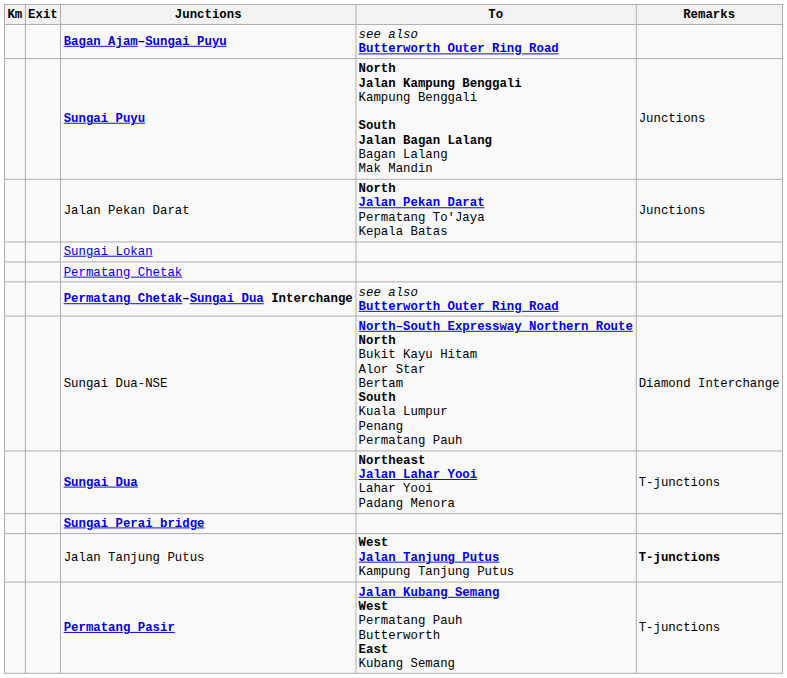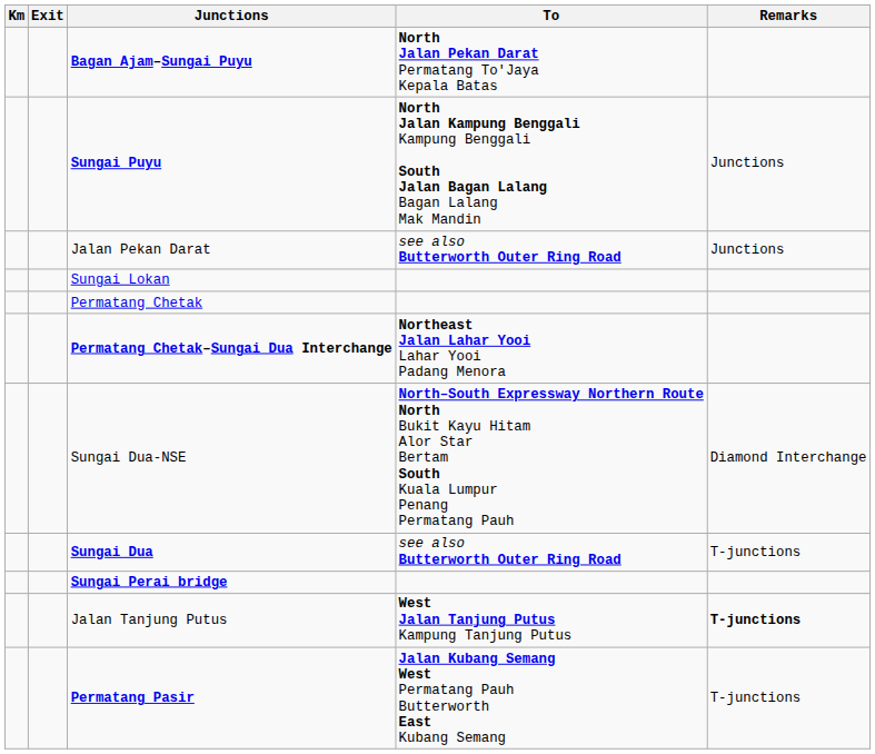Bagan Ajam–Sungai Puyu | To: see also Butterworth Outer Ring Road -> North Jalan Pekan Darat Permatang To'Jaya Kepala Batas
Jalan Pekan Darat | To: North Jalan Pekan Darat Permatang To'Jaya Kepala Batas -> see also Butterworth Outer Ring Road
Permatang Chetak–Sungai Dua Interchange | To: see also Butterworth Outer Ring Road -> Northeast Jalan Lahar Yooi Lahar Yooi Padang Menora
Sungai Dua | To: Northeast Jalan Lahar Yooi Lahar Yooi Padang Menora -> see also Butterworth Outer Ring Road
